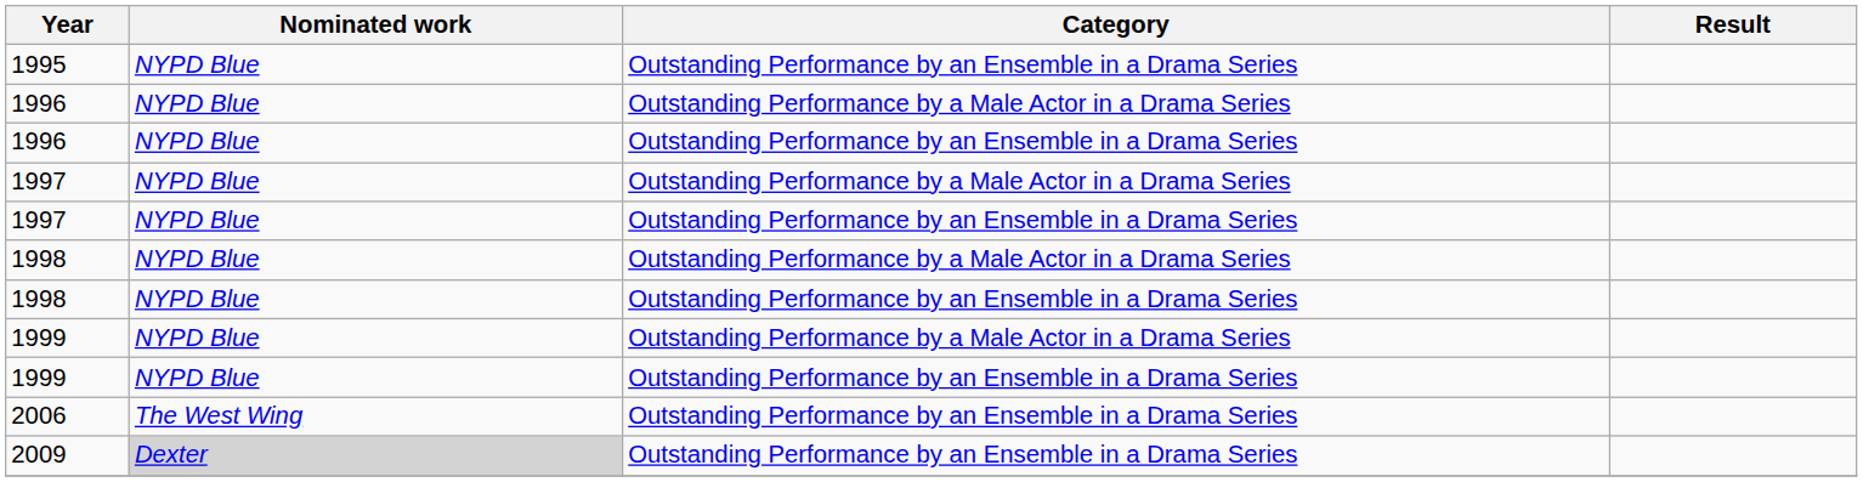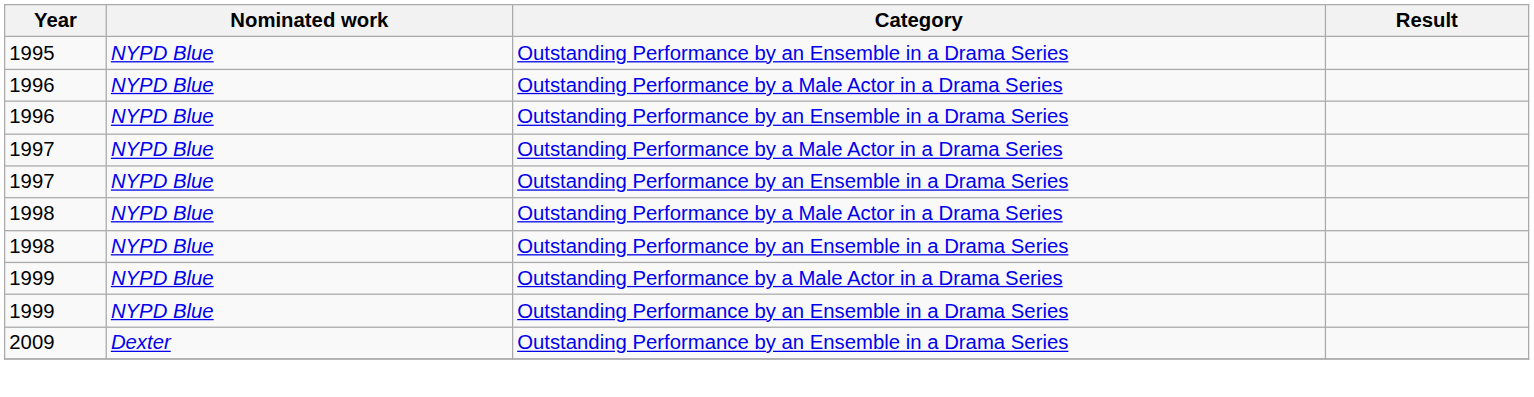- row: 2006 | The West Wing | Outstanding Performance by an Ensemble in a Drama Series
2009 | Nominated work: lightgrey background -> no background
